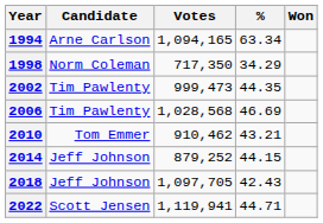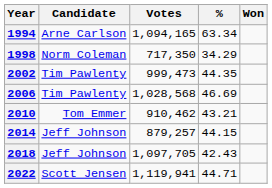2014 | Votes: 879,252 -> 879,257
